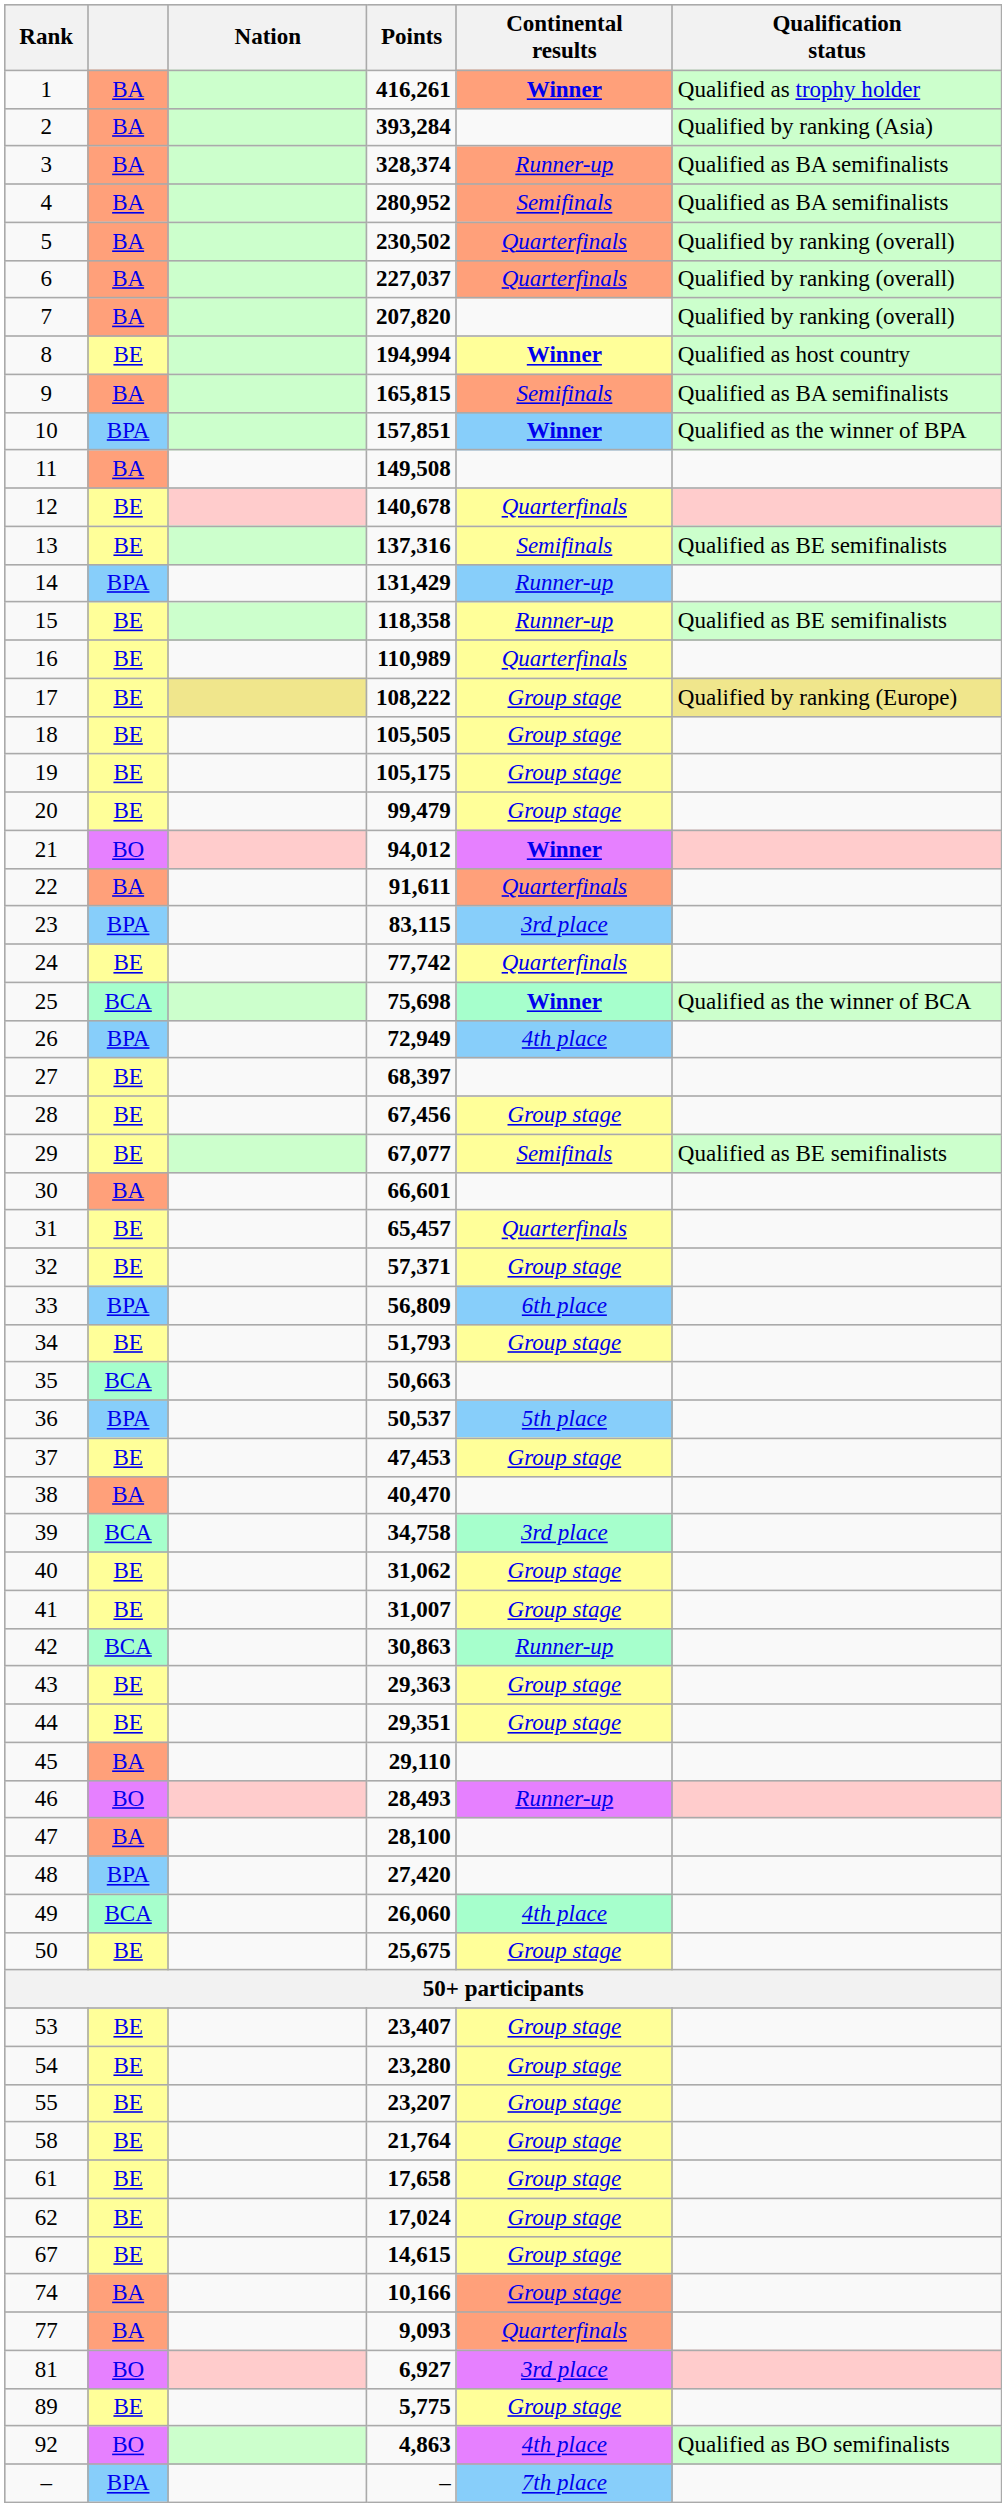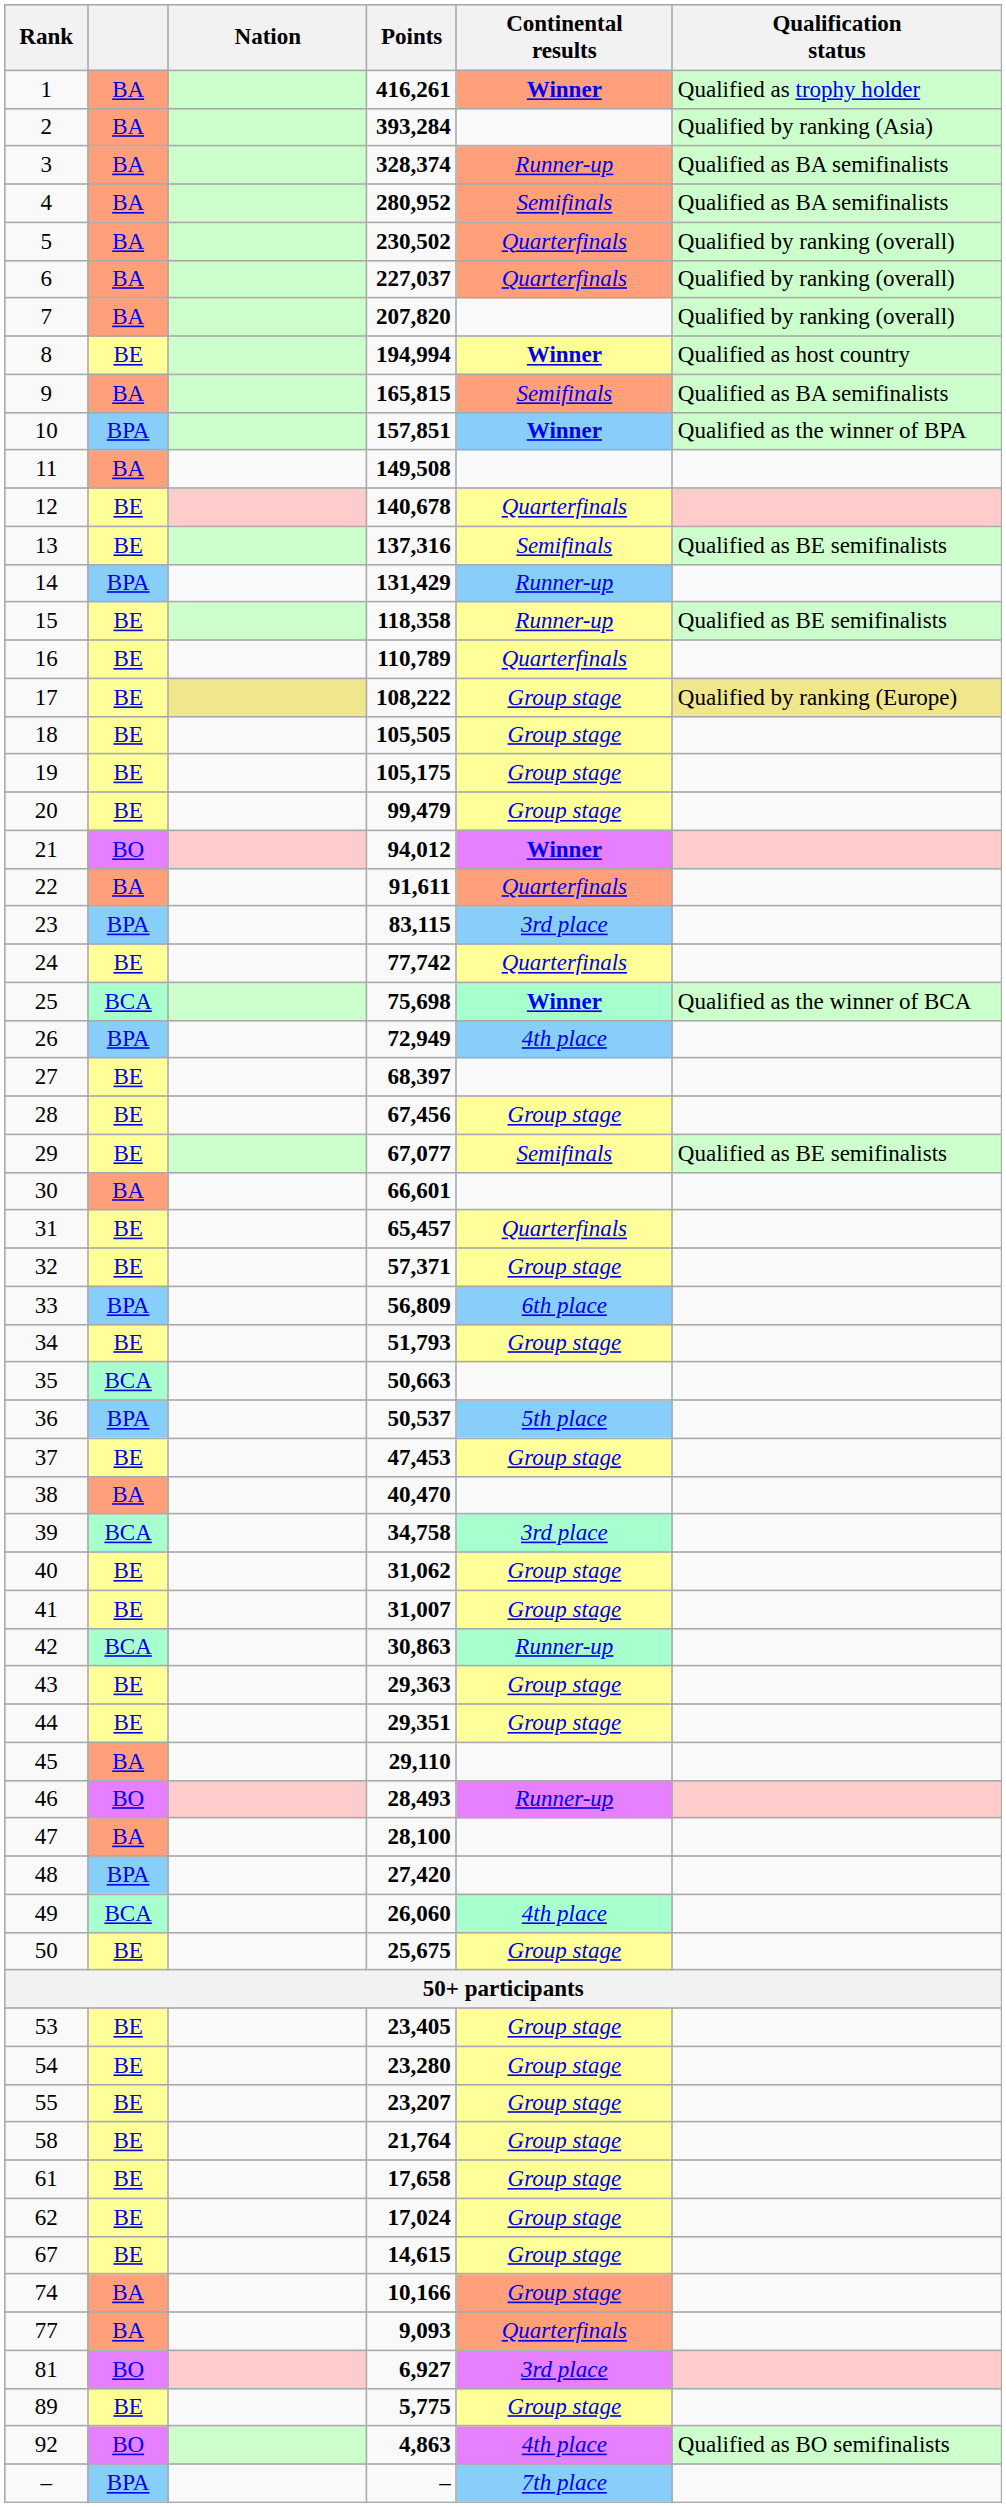16 | Points: 110,989 -> 110,789
53 | Points: 23,407 -> 23,405
